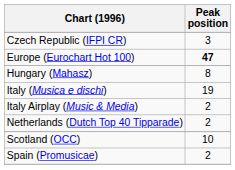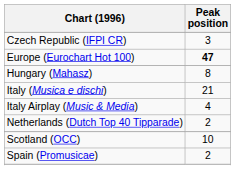Italy (Musica e dischi) | Peak position: 19 -> 21
Italy Airplay (Music & Media) | Peak position: 2 -> 4
